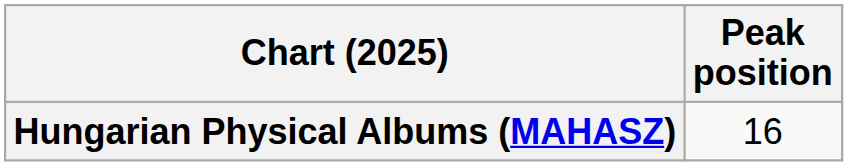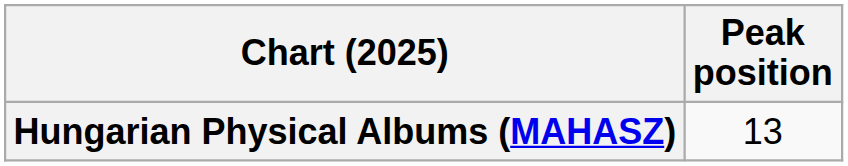Hungarian Physical Albums (MAHASZ) | Peak position: 16 -> 13
